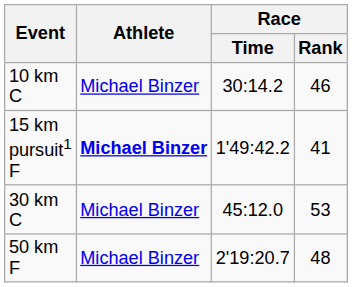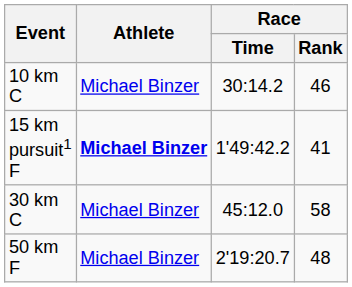30 km C | Race / Rank: 53 -> 58
